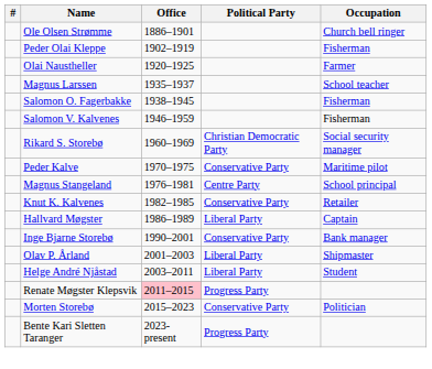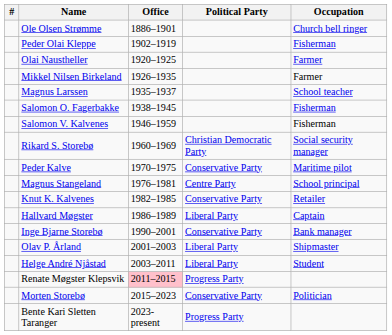+ row: Mikkel Nilsen Birkeland | 1926–1935 | Farmer
